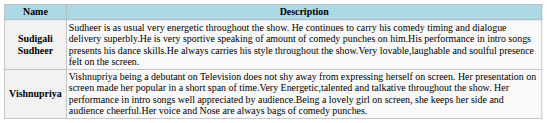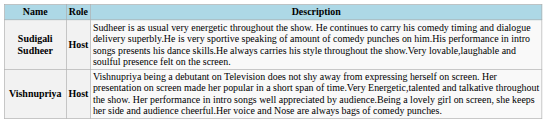+ column: Role | Host | Host
